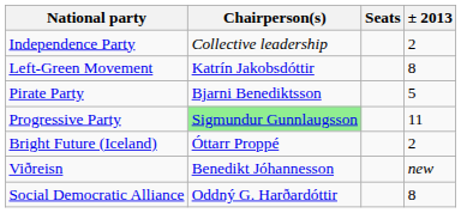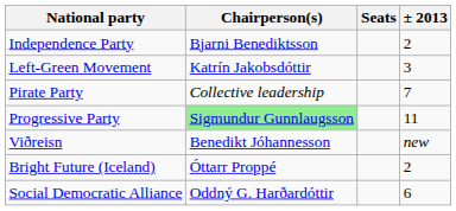Independence Party | Chairperson(s): Collective leadership -> Bjarni Benediktsson
Left-Green Movement | ± 2013: 8 -> 3
Pirate Party | Chairperson(s): Bjarni Benediktsson -> Collective leadership
Pirate Party | ± 2013: 5 -> 7
rows swapped: Viðreisn <-> Bright Future (Iceland)
Social Democratic Alliance | ± 2013: 8 -> 6
